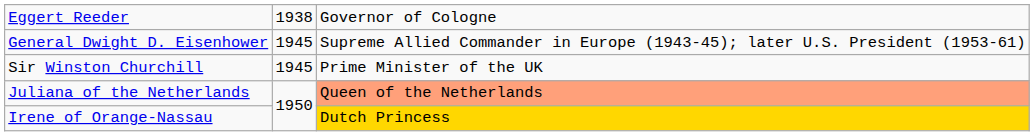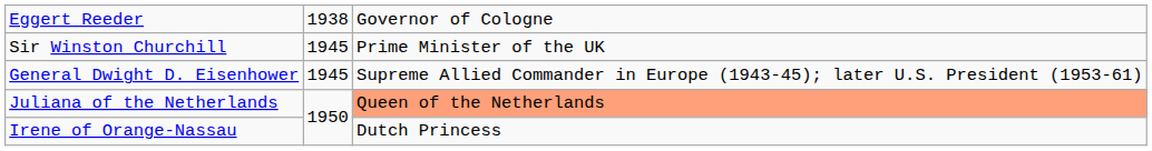rows swapped: Sir Winston Churchill <-> General Dwight D. Eisenhower
Irene of Orange-Nassau | column 3: gold background -> no background
